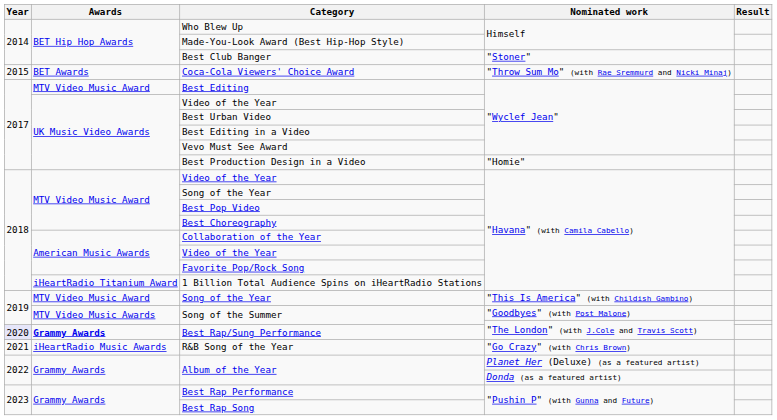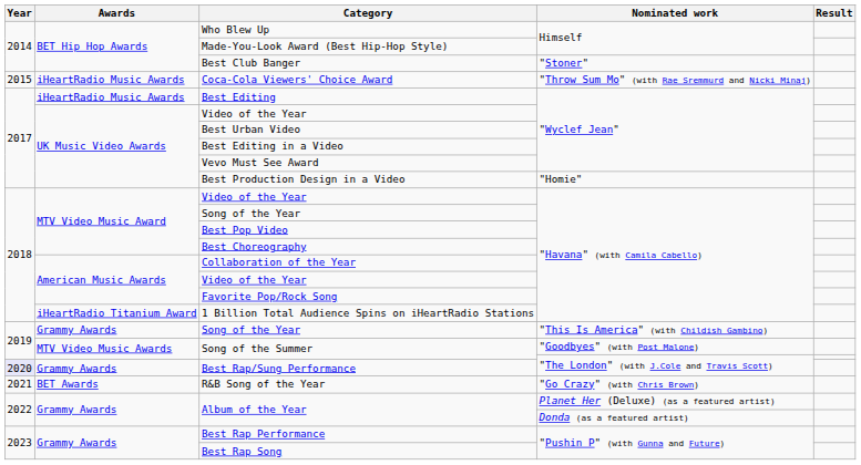Coca-Cola Viewers' Choice Award | Awards: BET Awards -> iHeartRadio Music Awards
Best Editing | Awards: MTV Video Music Award -> iHeartRadio Music Awards
Song of the Year / "This Is America" (with Childish Gambino) | Awards: MTV Video Music Award -> Grammy Awards
Best Rap/Sung Performance | Awards: bold -> normal
R&B Song of the Year | Awards: iHeartRadio Music Awards -> BET Awards
